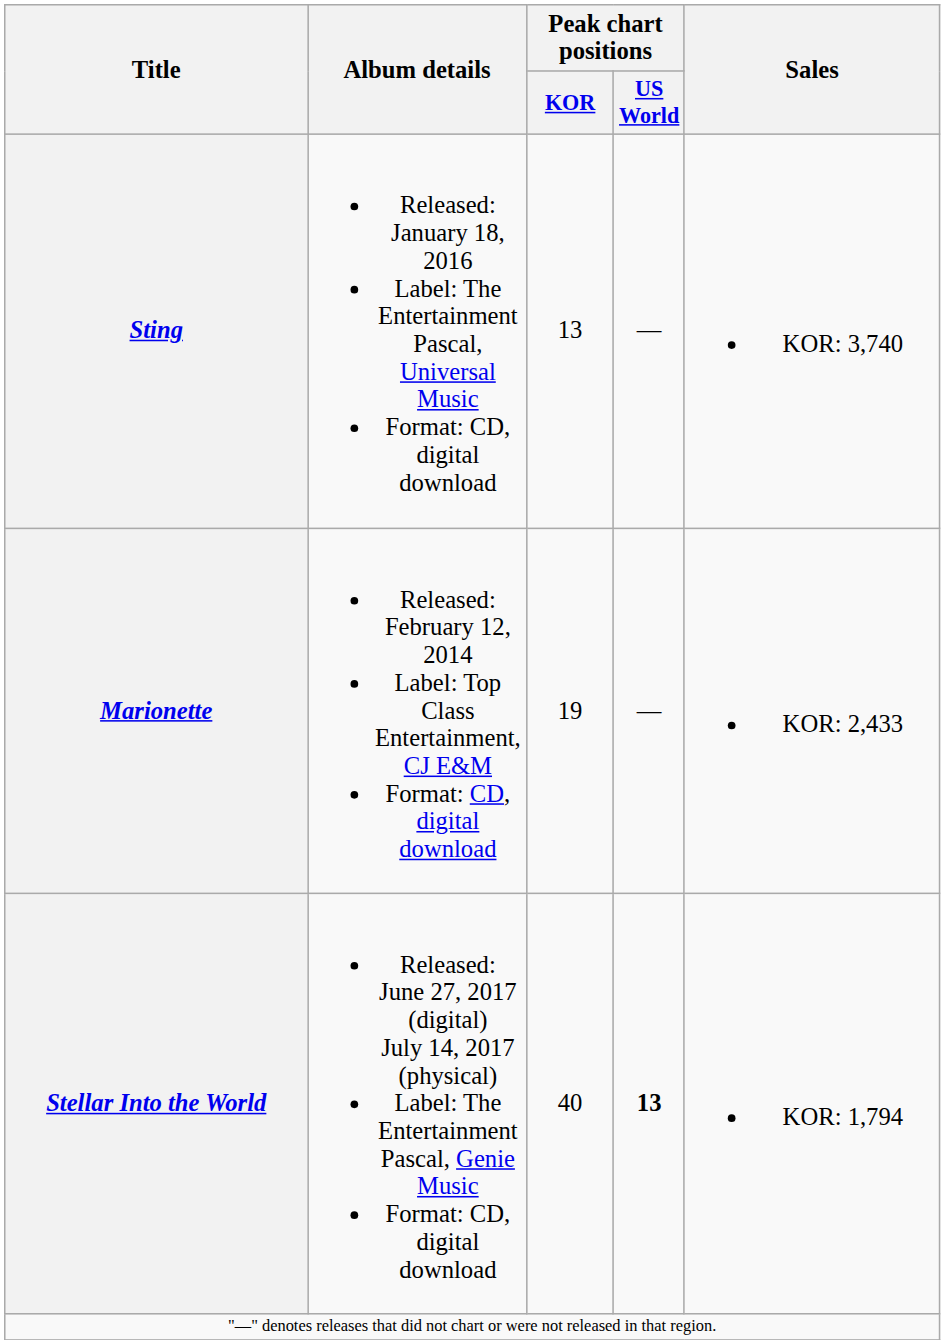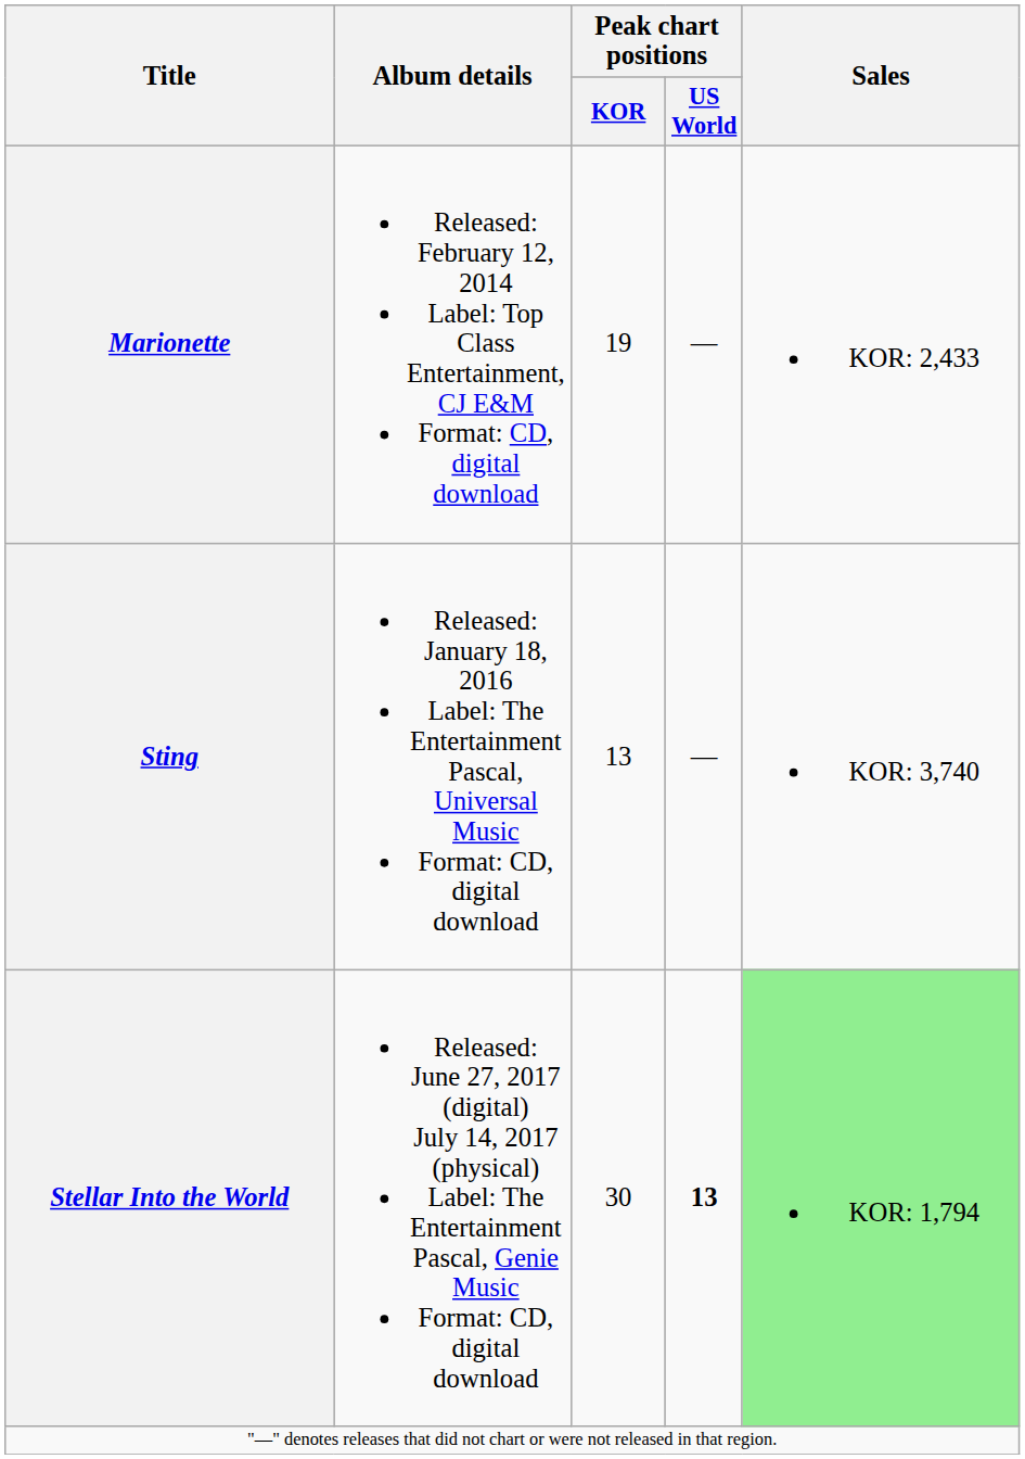rows swapped: Marionette <-> Sting
Stellar Into the World | Peak chart positions / KOR: 40 -> 30
Stellar Into the World | Sales: no background -> lightgreen background
